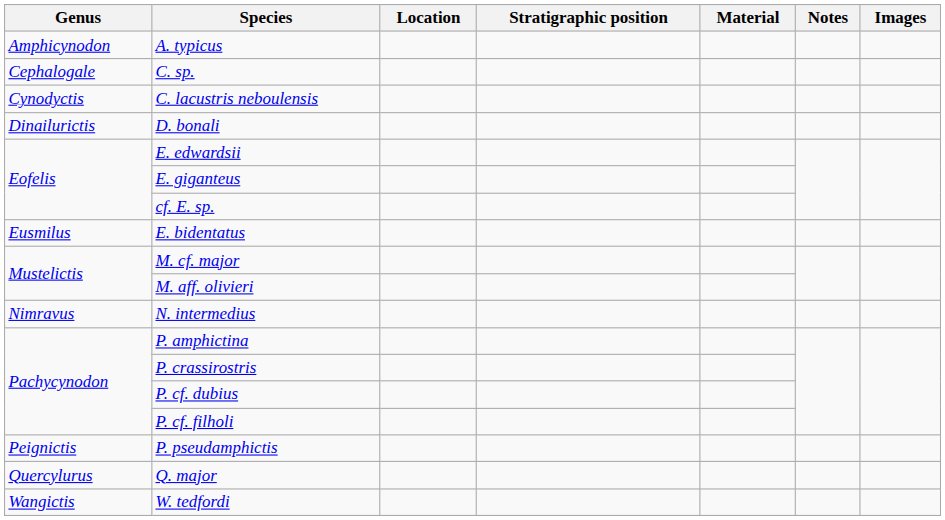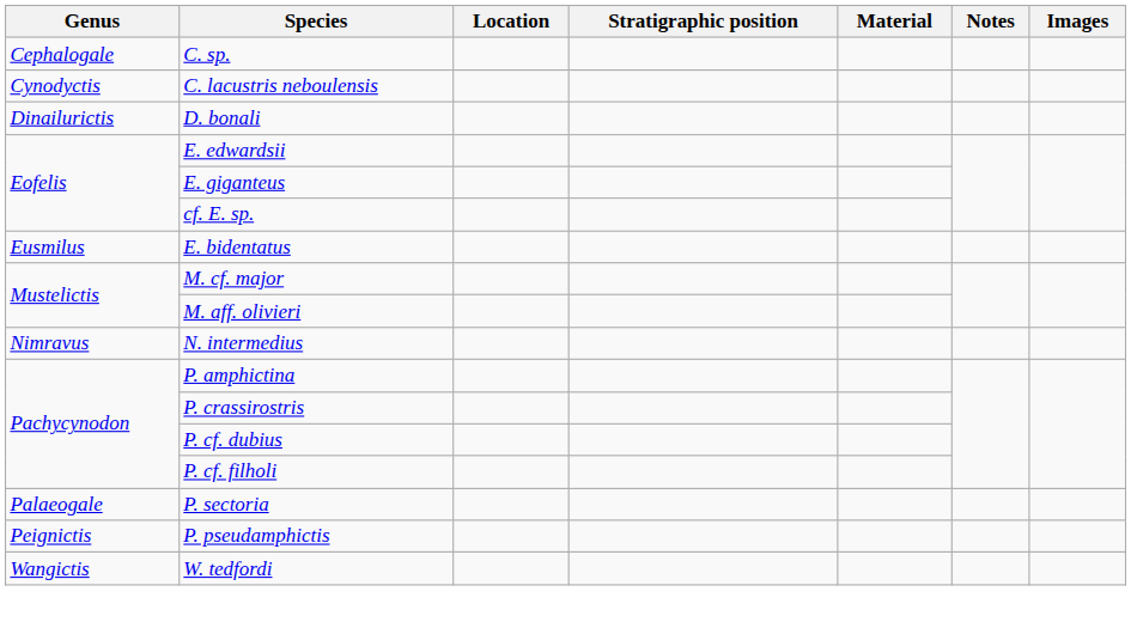- row: Amphicynodon | A. typicus
+ row: Palaeogale | P. sectoria
- row: Quercylurus | Q. major
